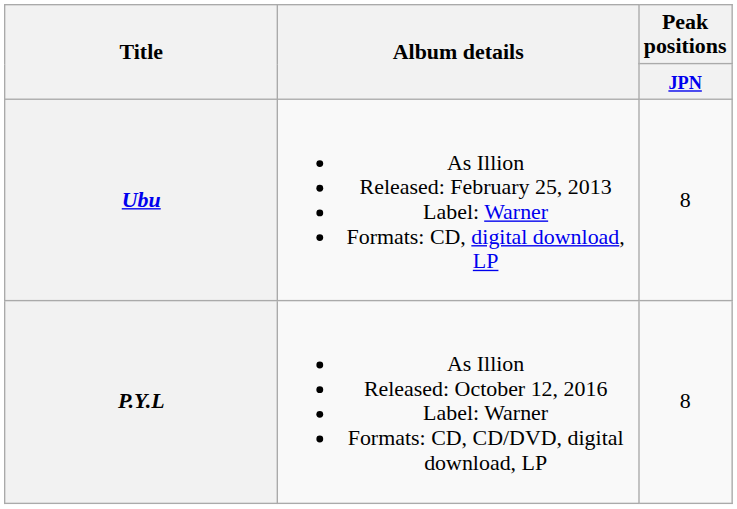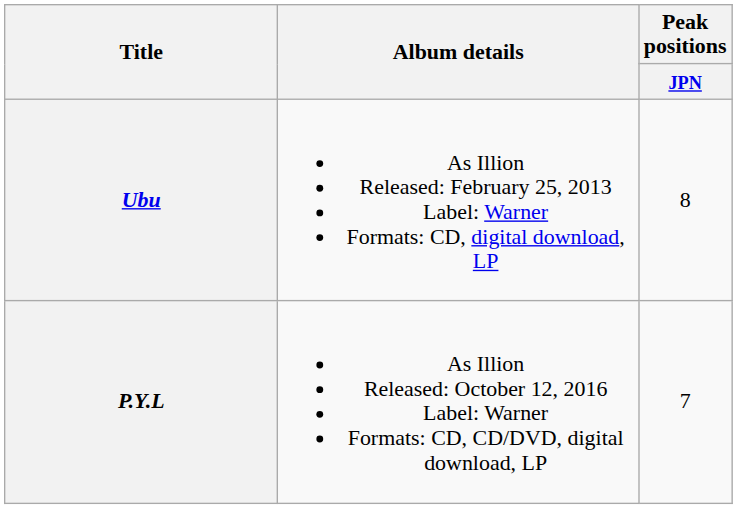P.Y.L | Peak positions / JPN: 8 -> 7
